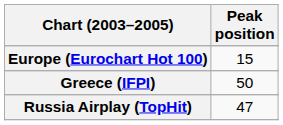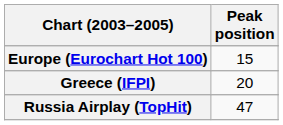Greece (IFPI) | Peak position: 50 -> 20
